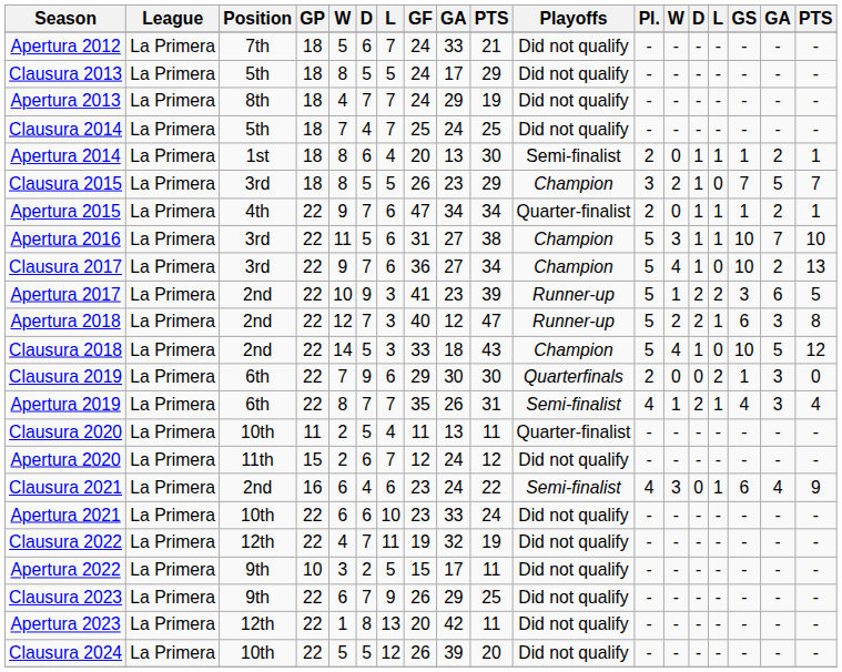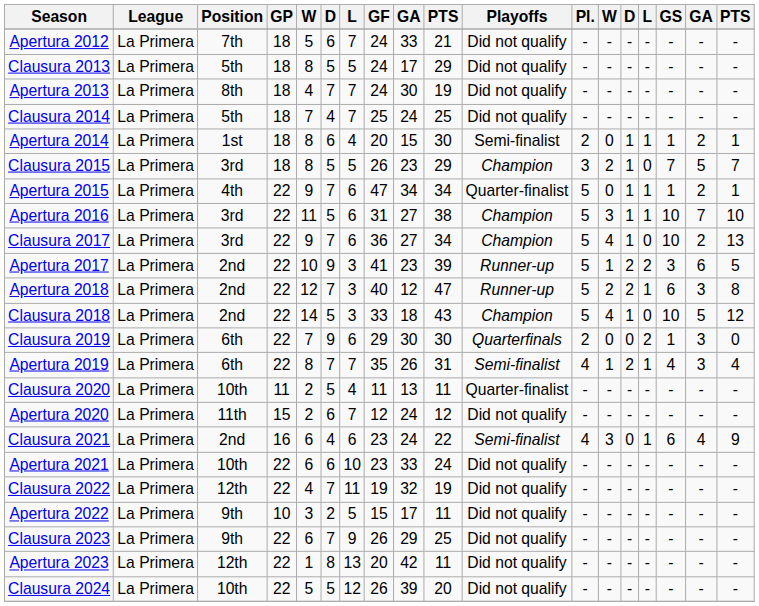Apertura 2013 | column 9: 29 -> 30
Apertura 2014 | column 9: 13 -> 15
Apertura 2015 | Pl.: 2 -> 5
